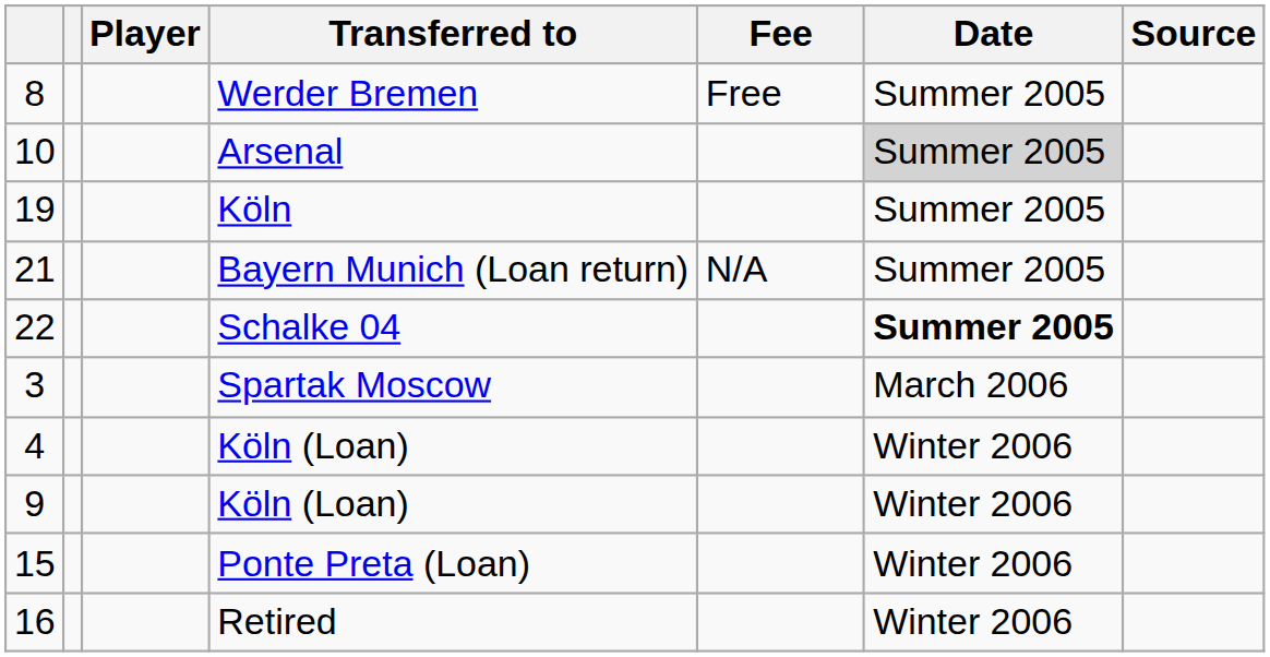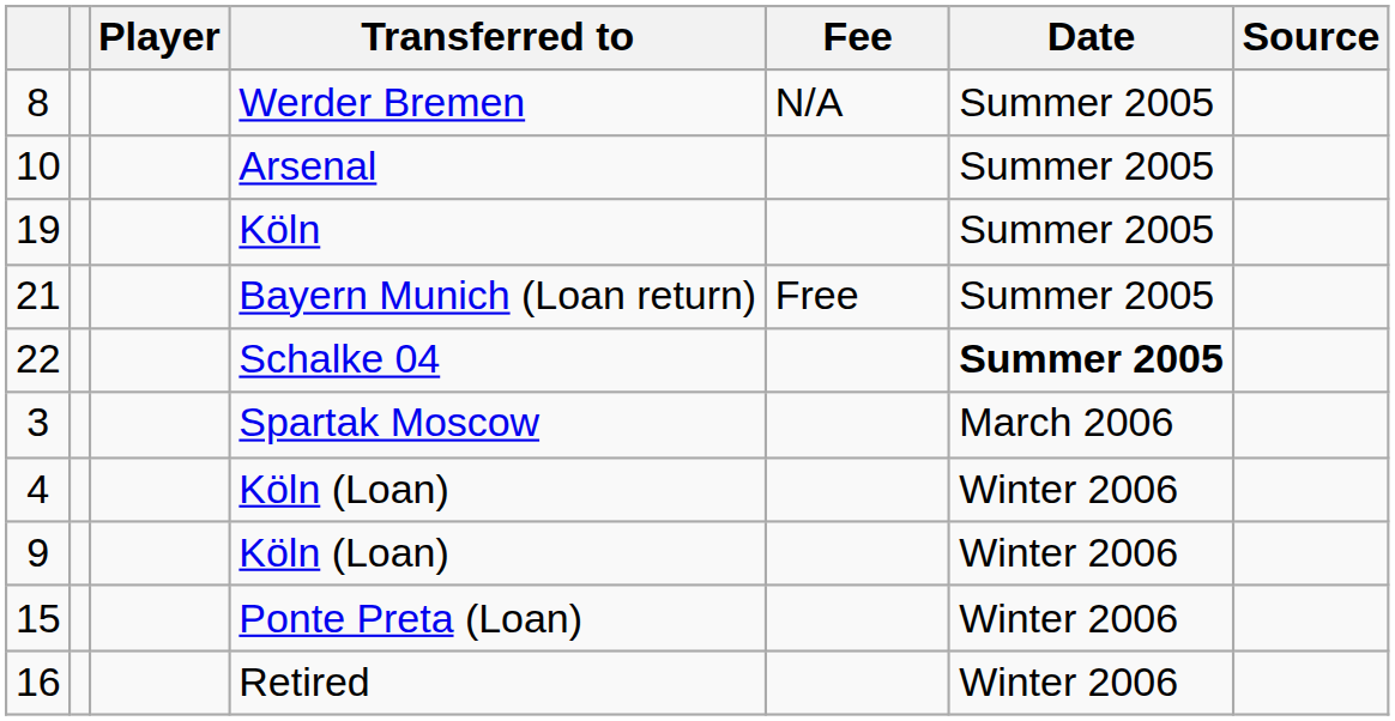Werder Bremen | Fee: Free -> N/A
Arsenal | Date: lightgrey background -> no background
Bayern Munich (Loan return) | Fee: N/A -> Free
